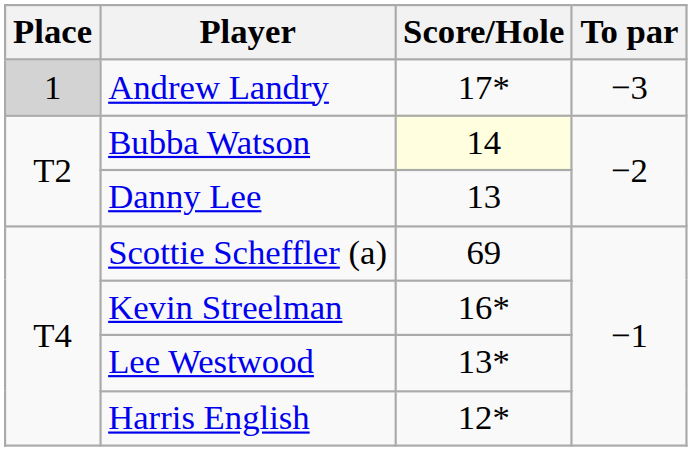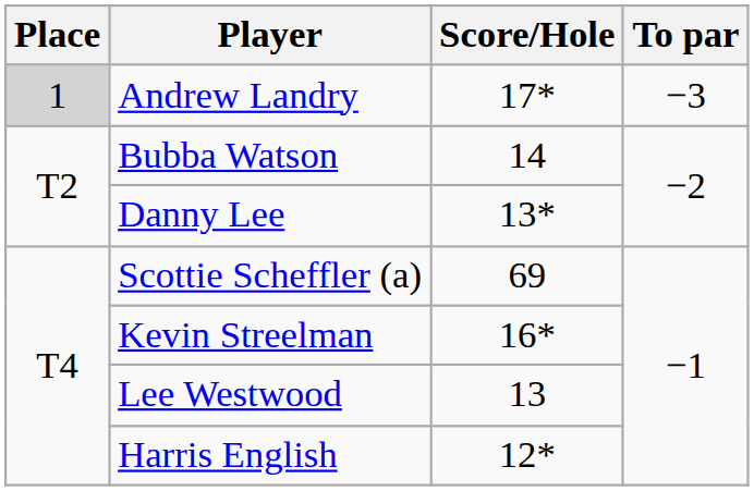Bubba Watson | Score/Hole: lightyellow background -> no background
Danny Lee | Score/Hole: 13 -> 13*
Lee Westwood | Score/Hole: 13* -> 13
